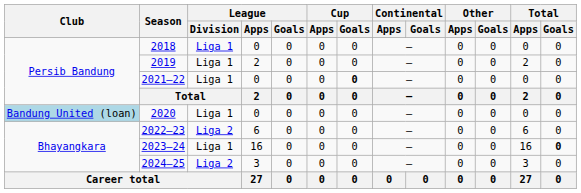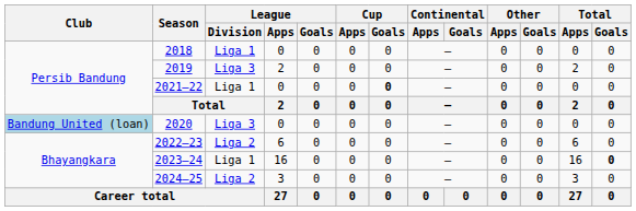2019 | League / Division: Liga 1 -> Liga 3
2020 | League / Division: Liga 1 -> Liga 3
